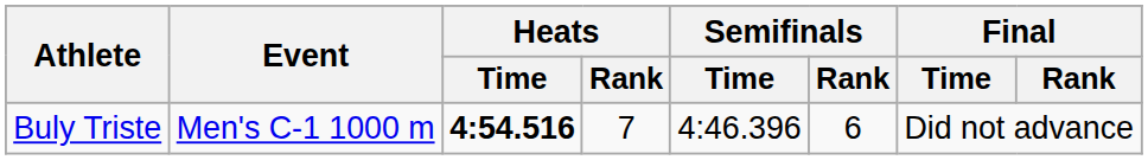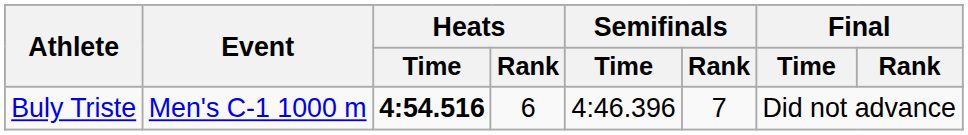Buly Triste | Heats / Rank: 7 -> 6
Buly Triste | Semifinals / Rank: 6 -> 7
